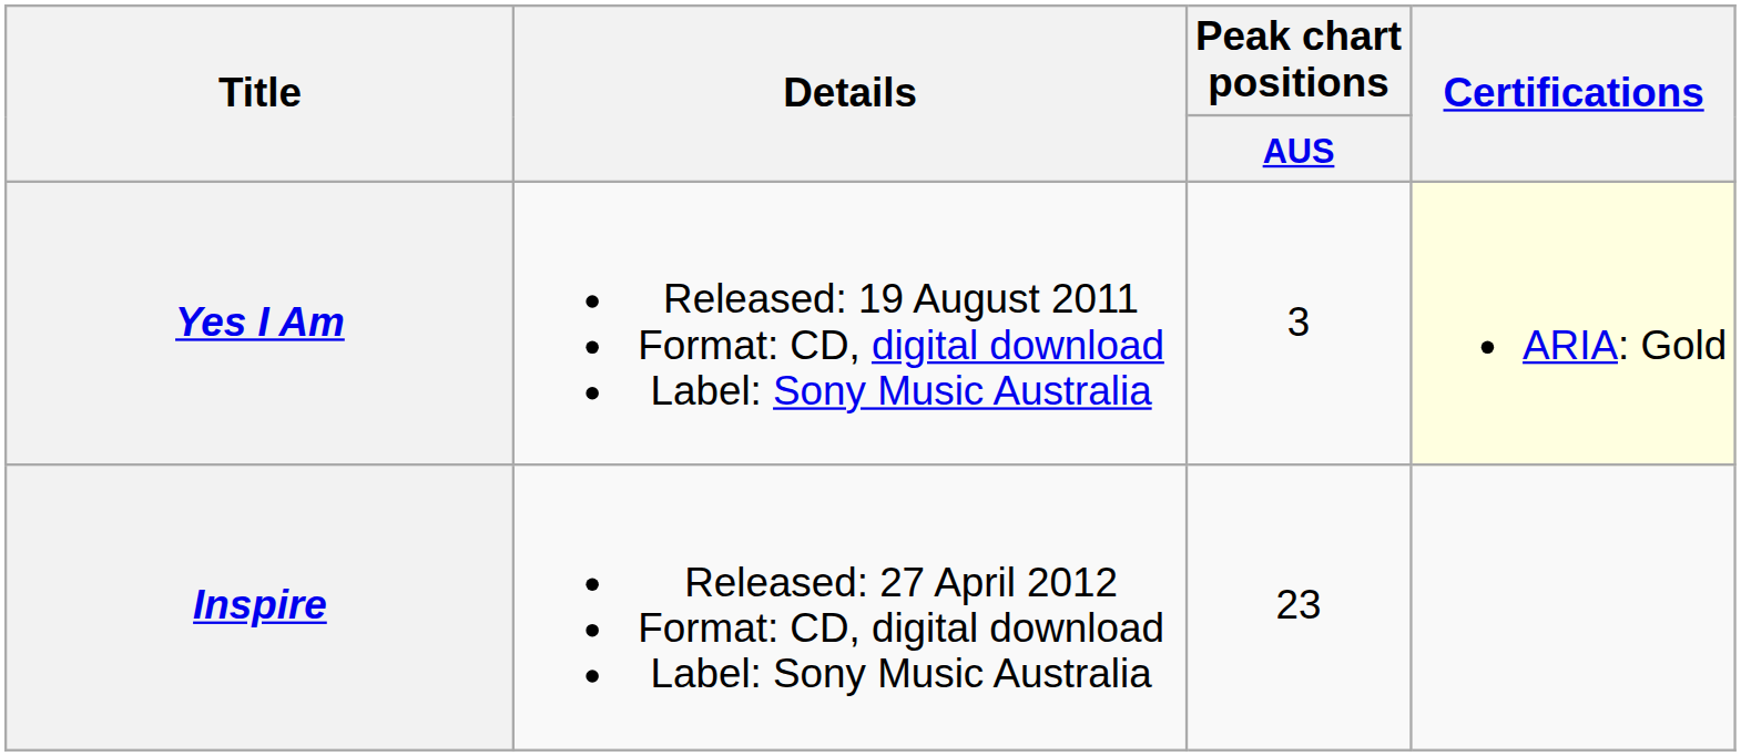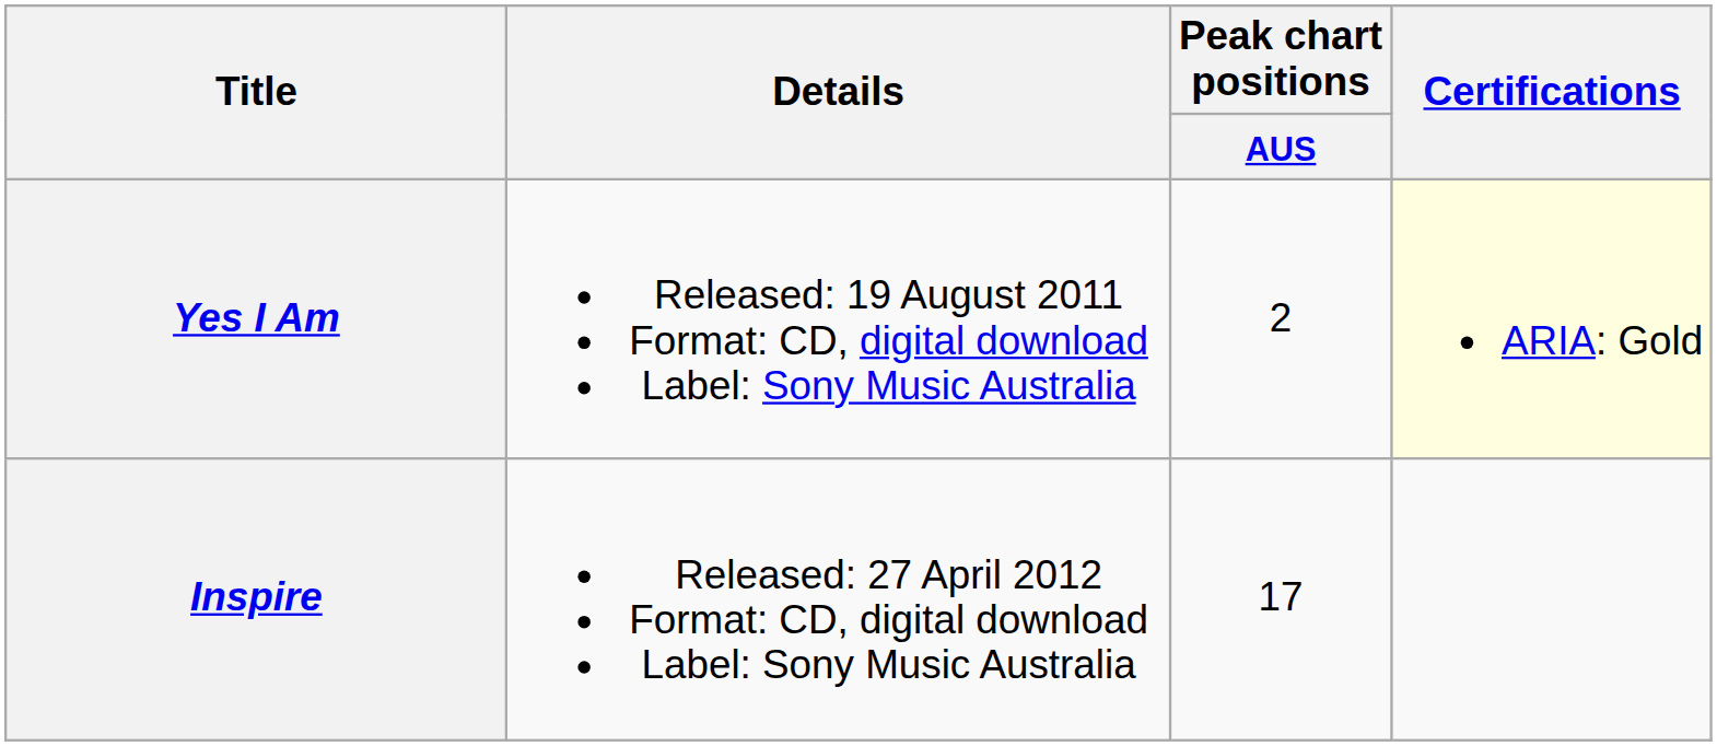Yes I Am | Peak chart positions / AUS: 3 -> 2
Inspire | Peak chart positions / AUS: 23 -> 17
